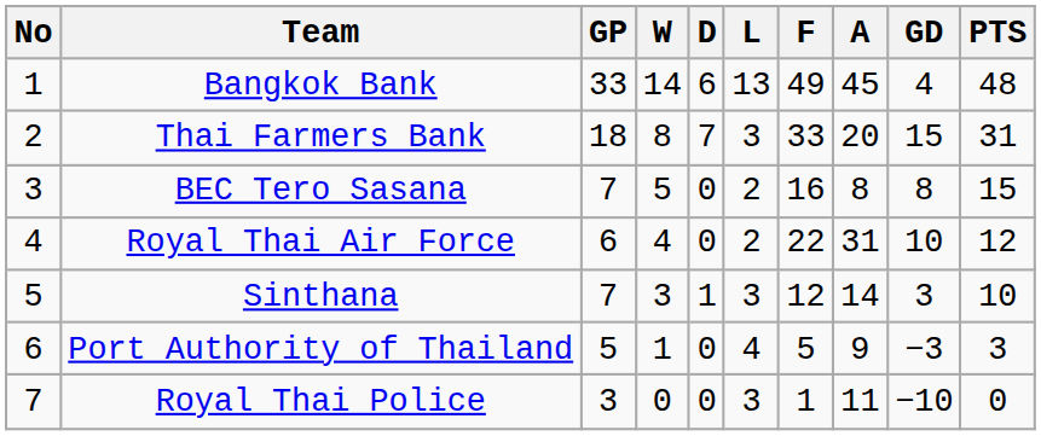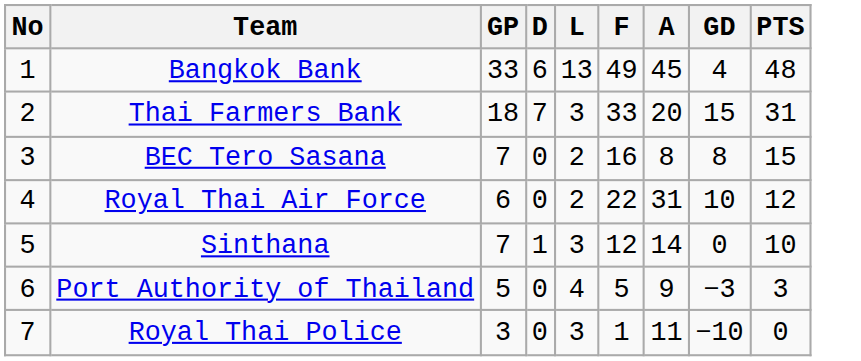- column: W | 14 | 8 | 5 | 4 | 3 | 1 | 0
Sinthana | GD: 3 -> 0
